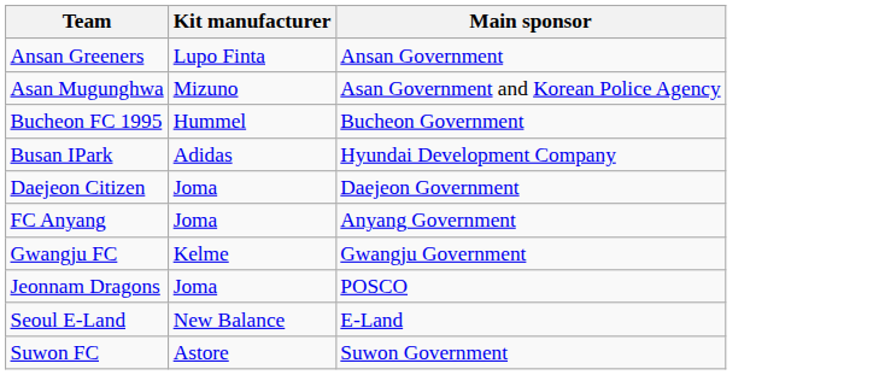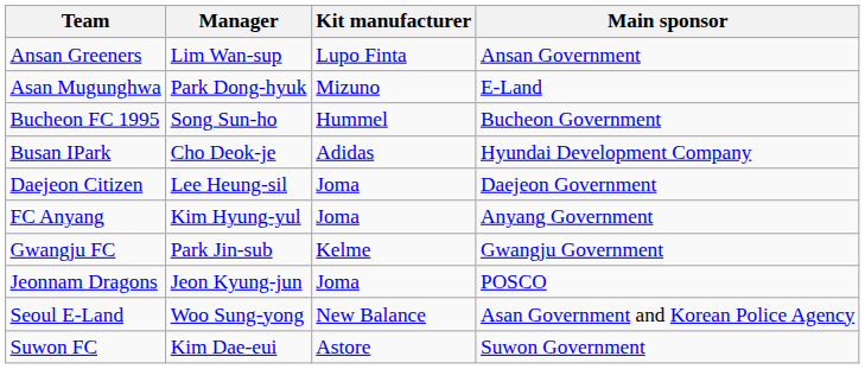+ column: Manager | Lim Wan-sup | Park Dong-hyuk | Song Sun-ho | Cho Deok-je | Lee Heung-sil | Kim Hyung-yul | Park Jin-sub | Jeon Kyung-jun | Woo Sung-yong | Kim Dae-eui
Asan Mugunghwa | Main sponsor: Asan Government and Korean Police Agency -> E-Land
Seoul E-Land | Main sponsor: E-Land -> Asan Government and Korean Police Agency
